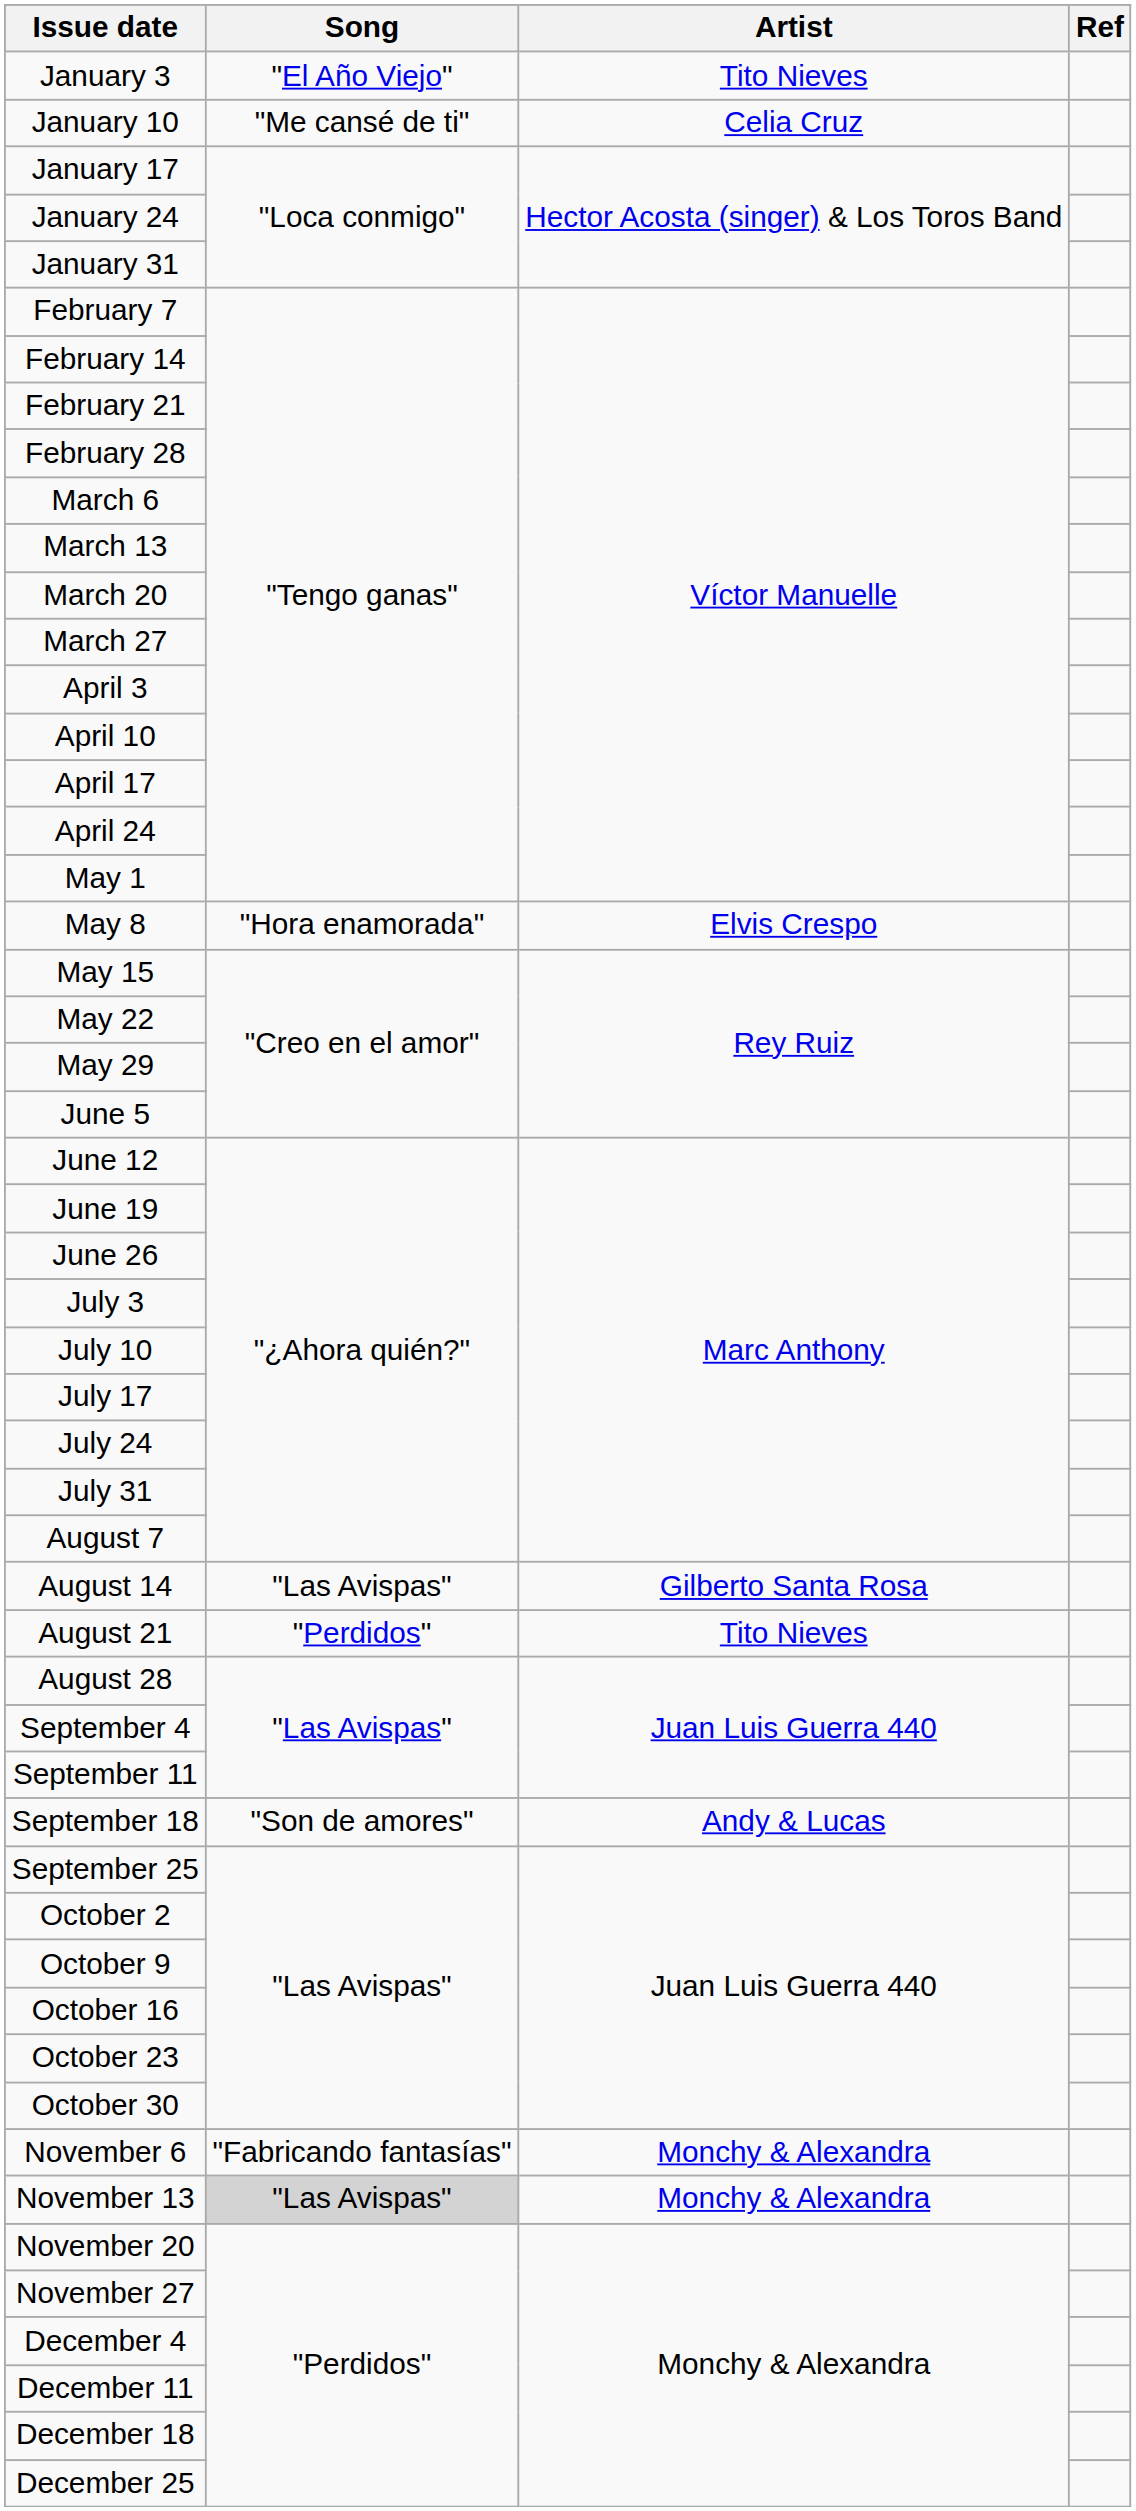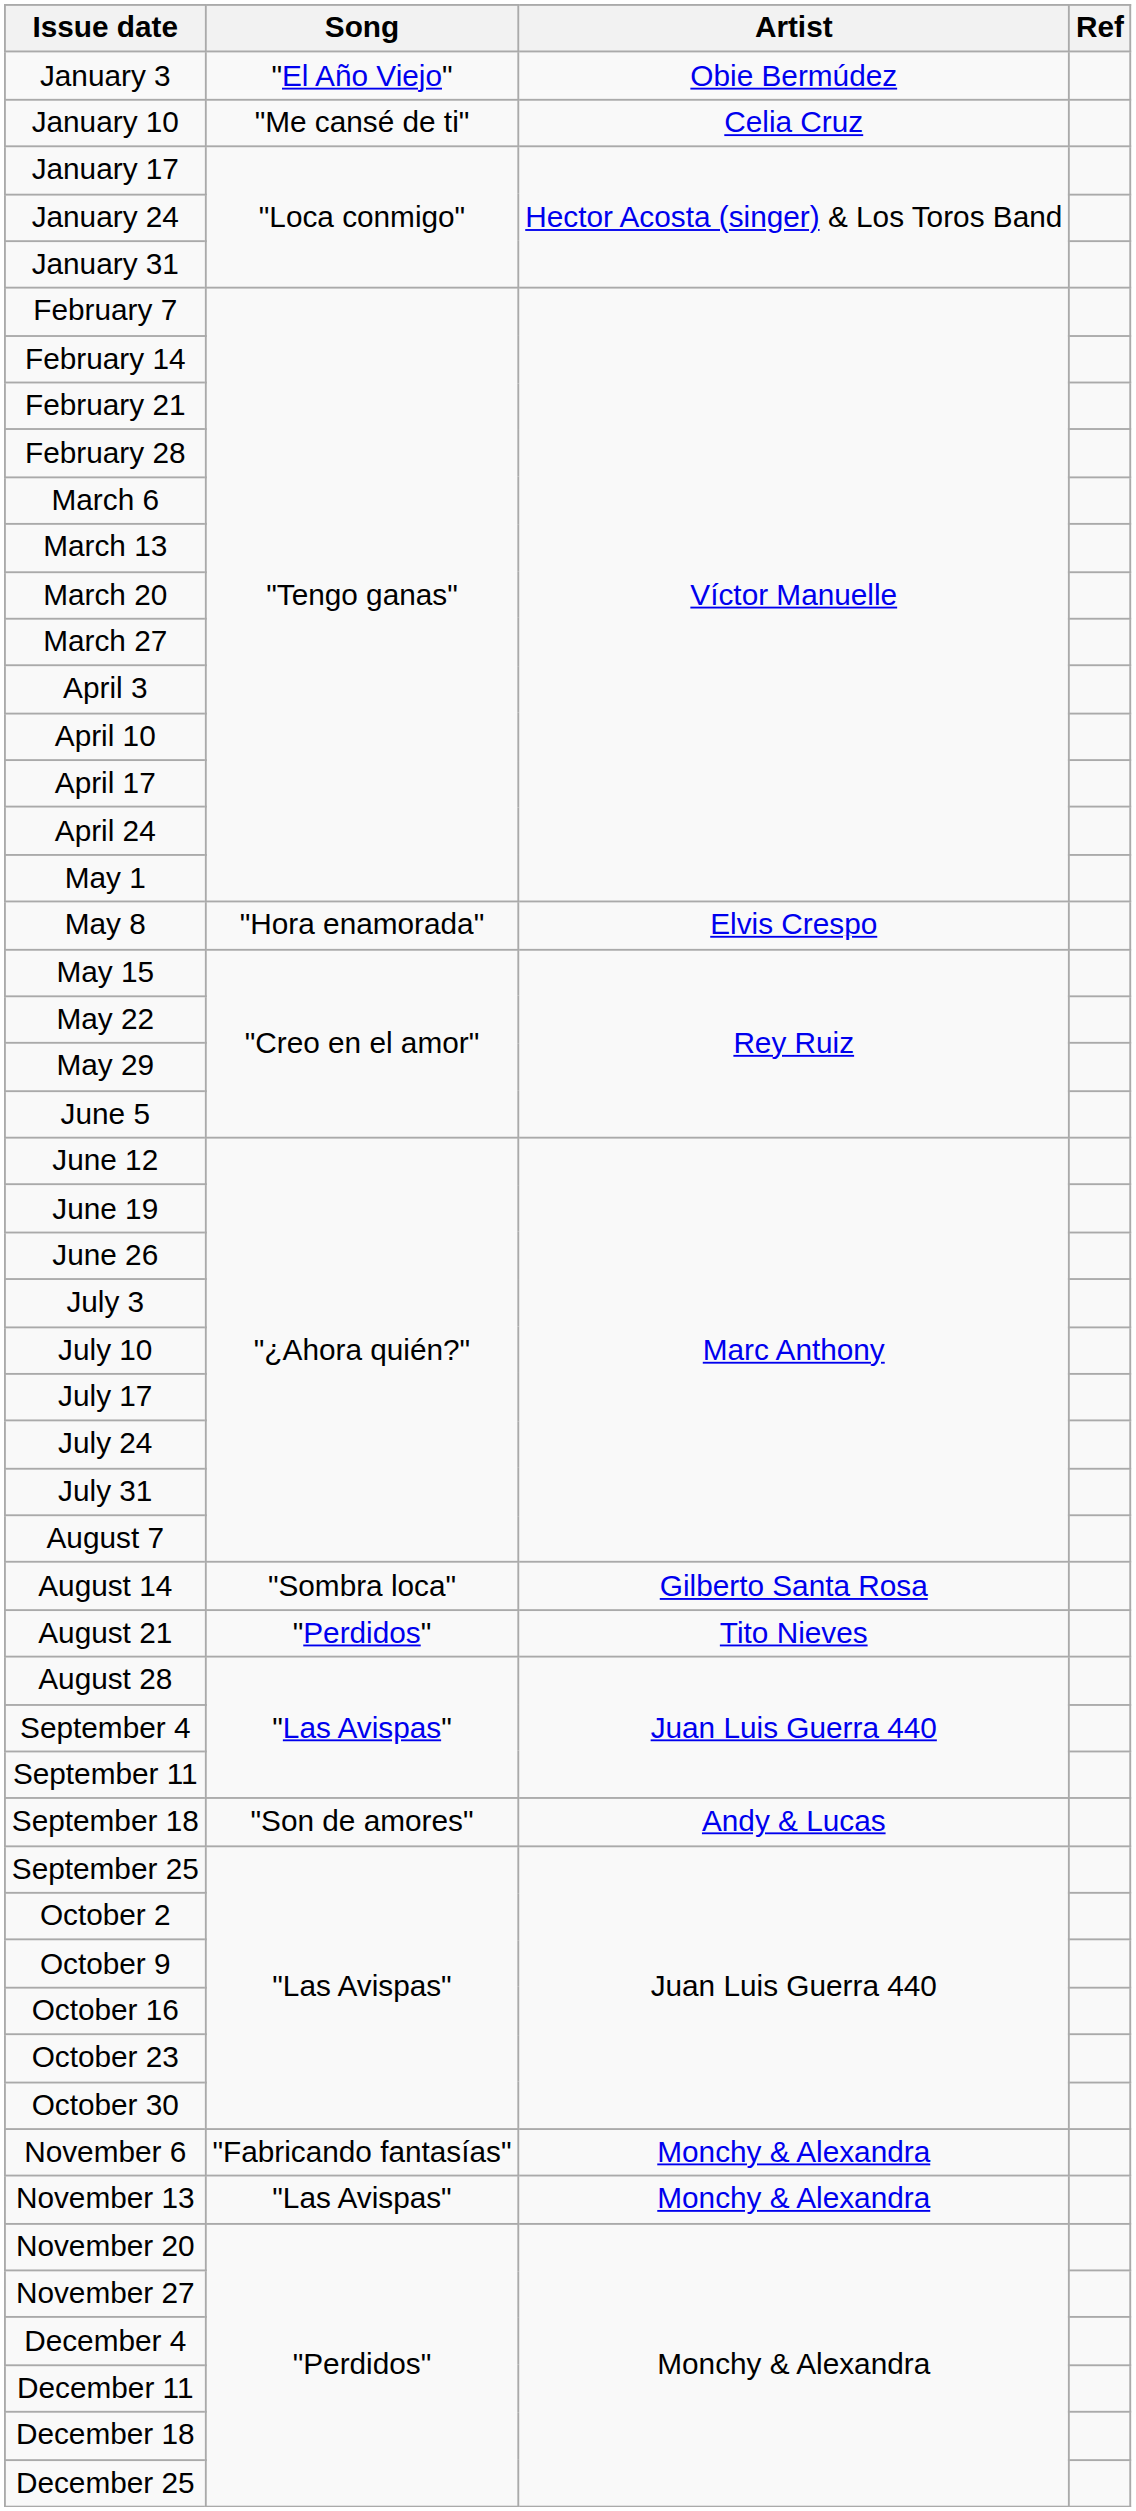January 3 | Artist: Tito Nieves -> Obie Bermúdez
August 14 | Song: "Las Avispas" -> "Sombra loca"
November 13 | Song: lightgrey background -> no background
